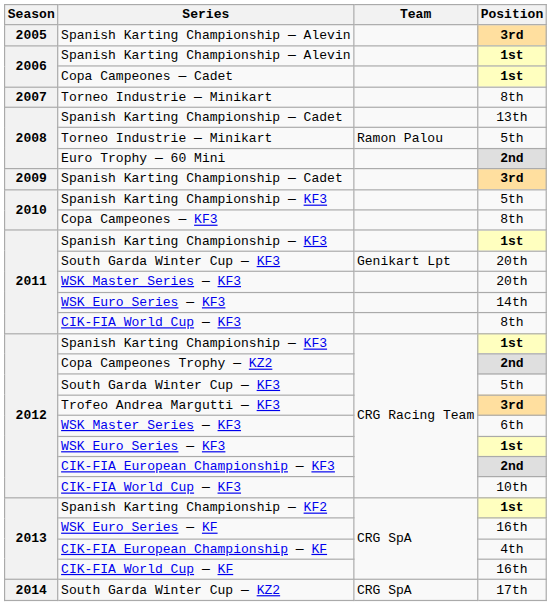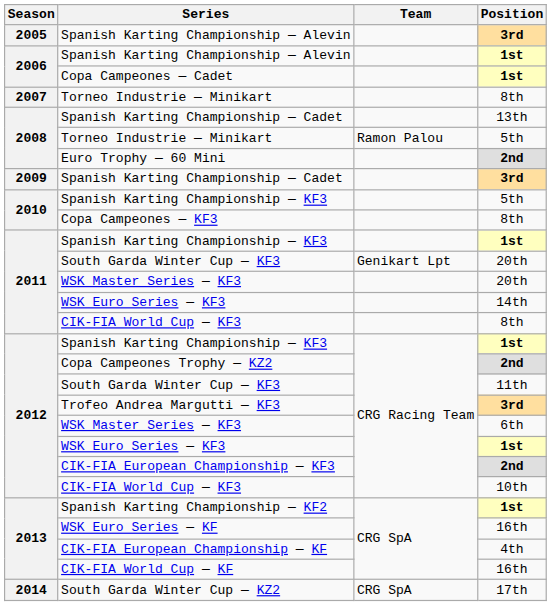2012 / South Garda Winter Cup — KF3 | Position: 5th -> 11th
